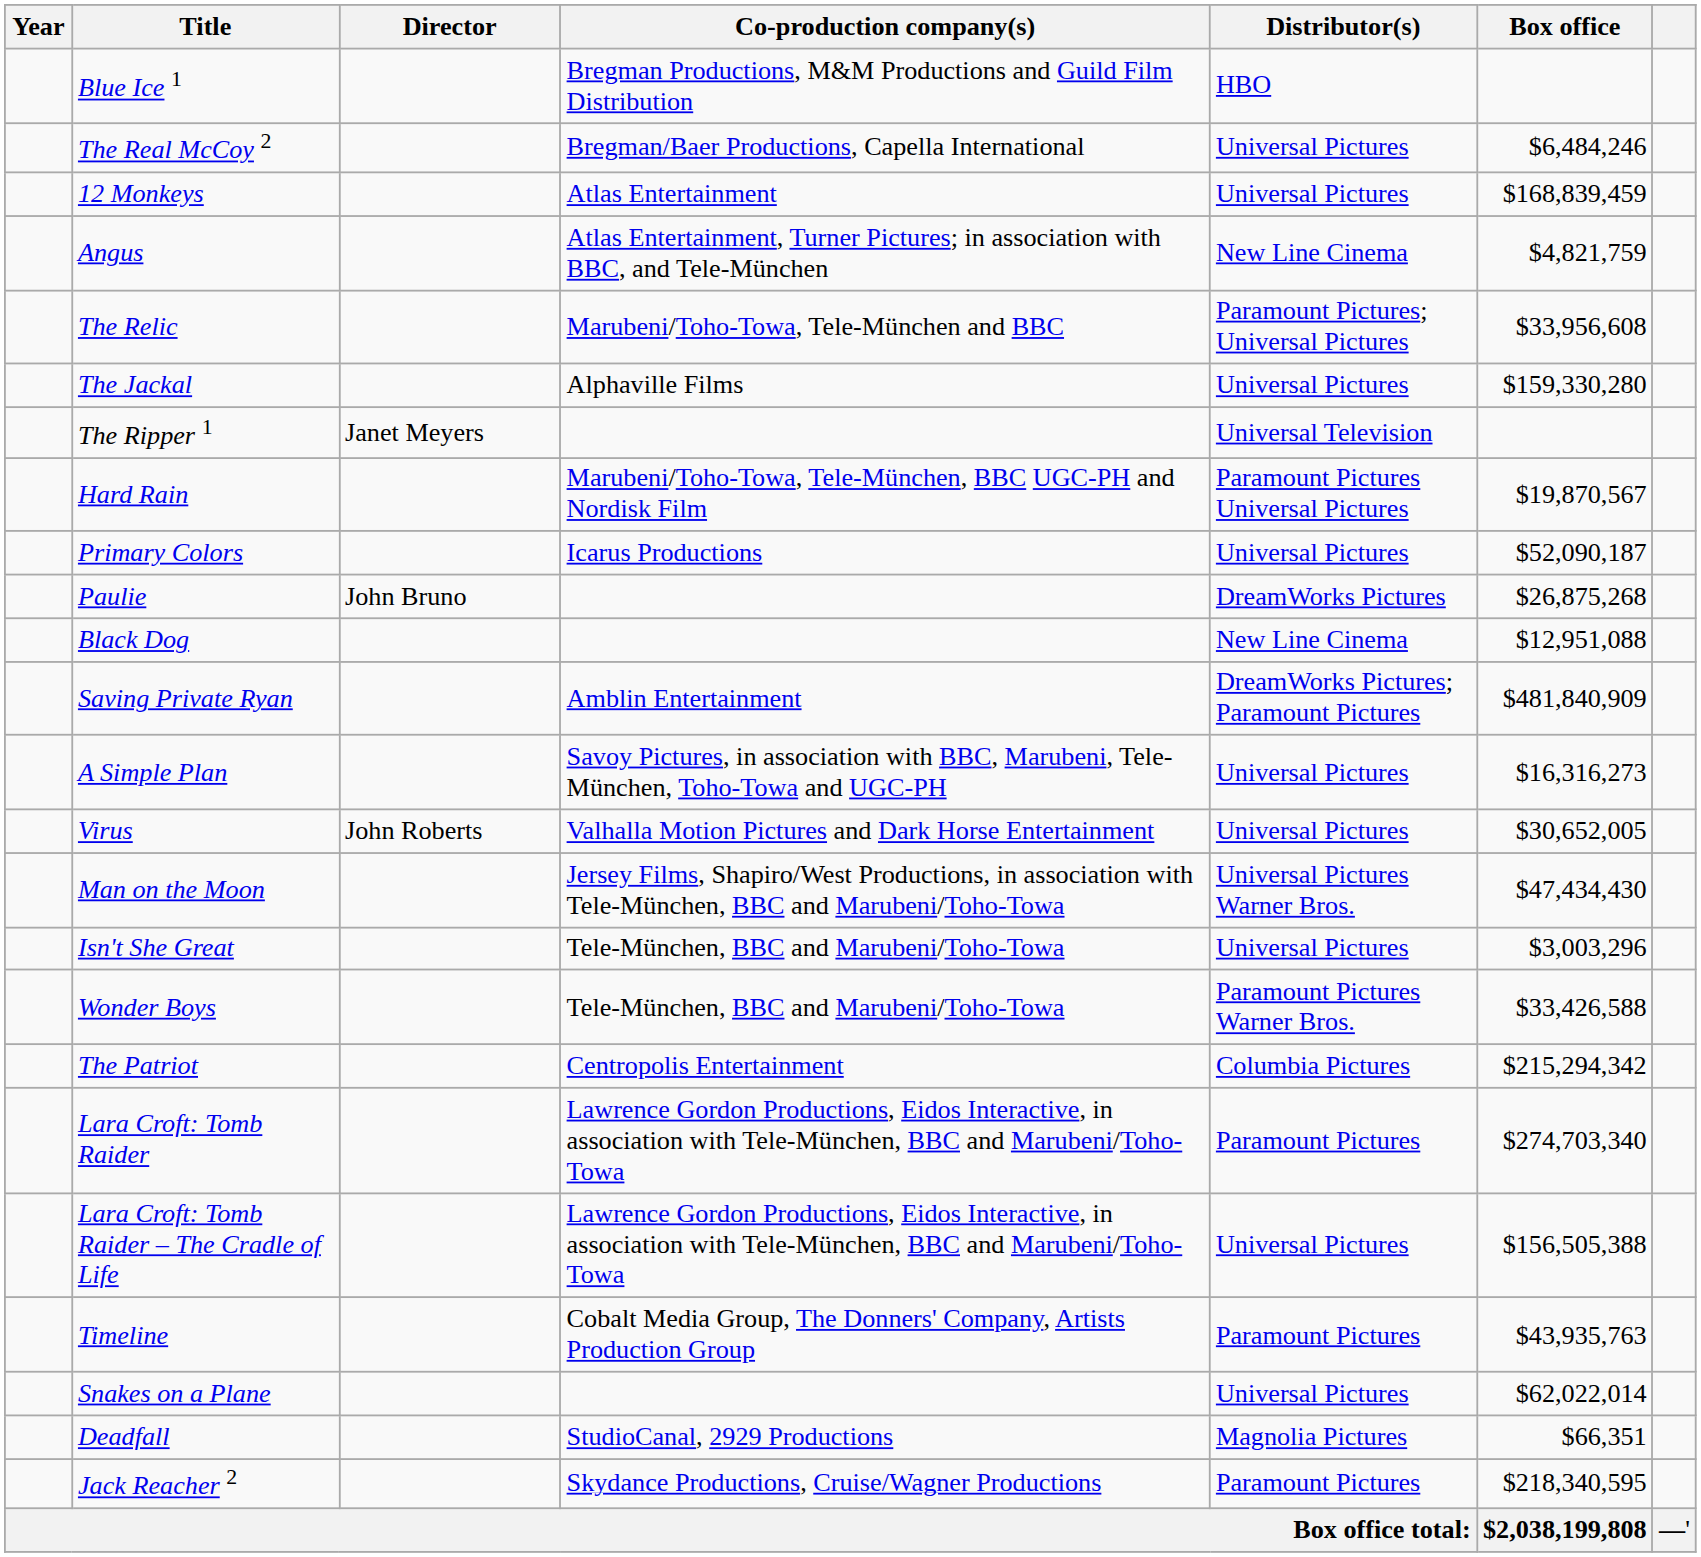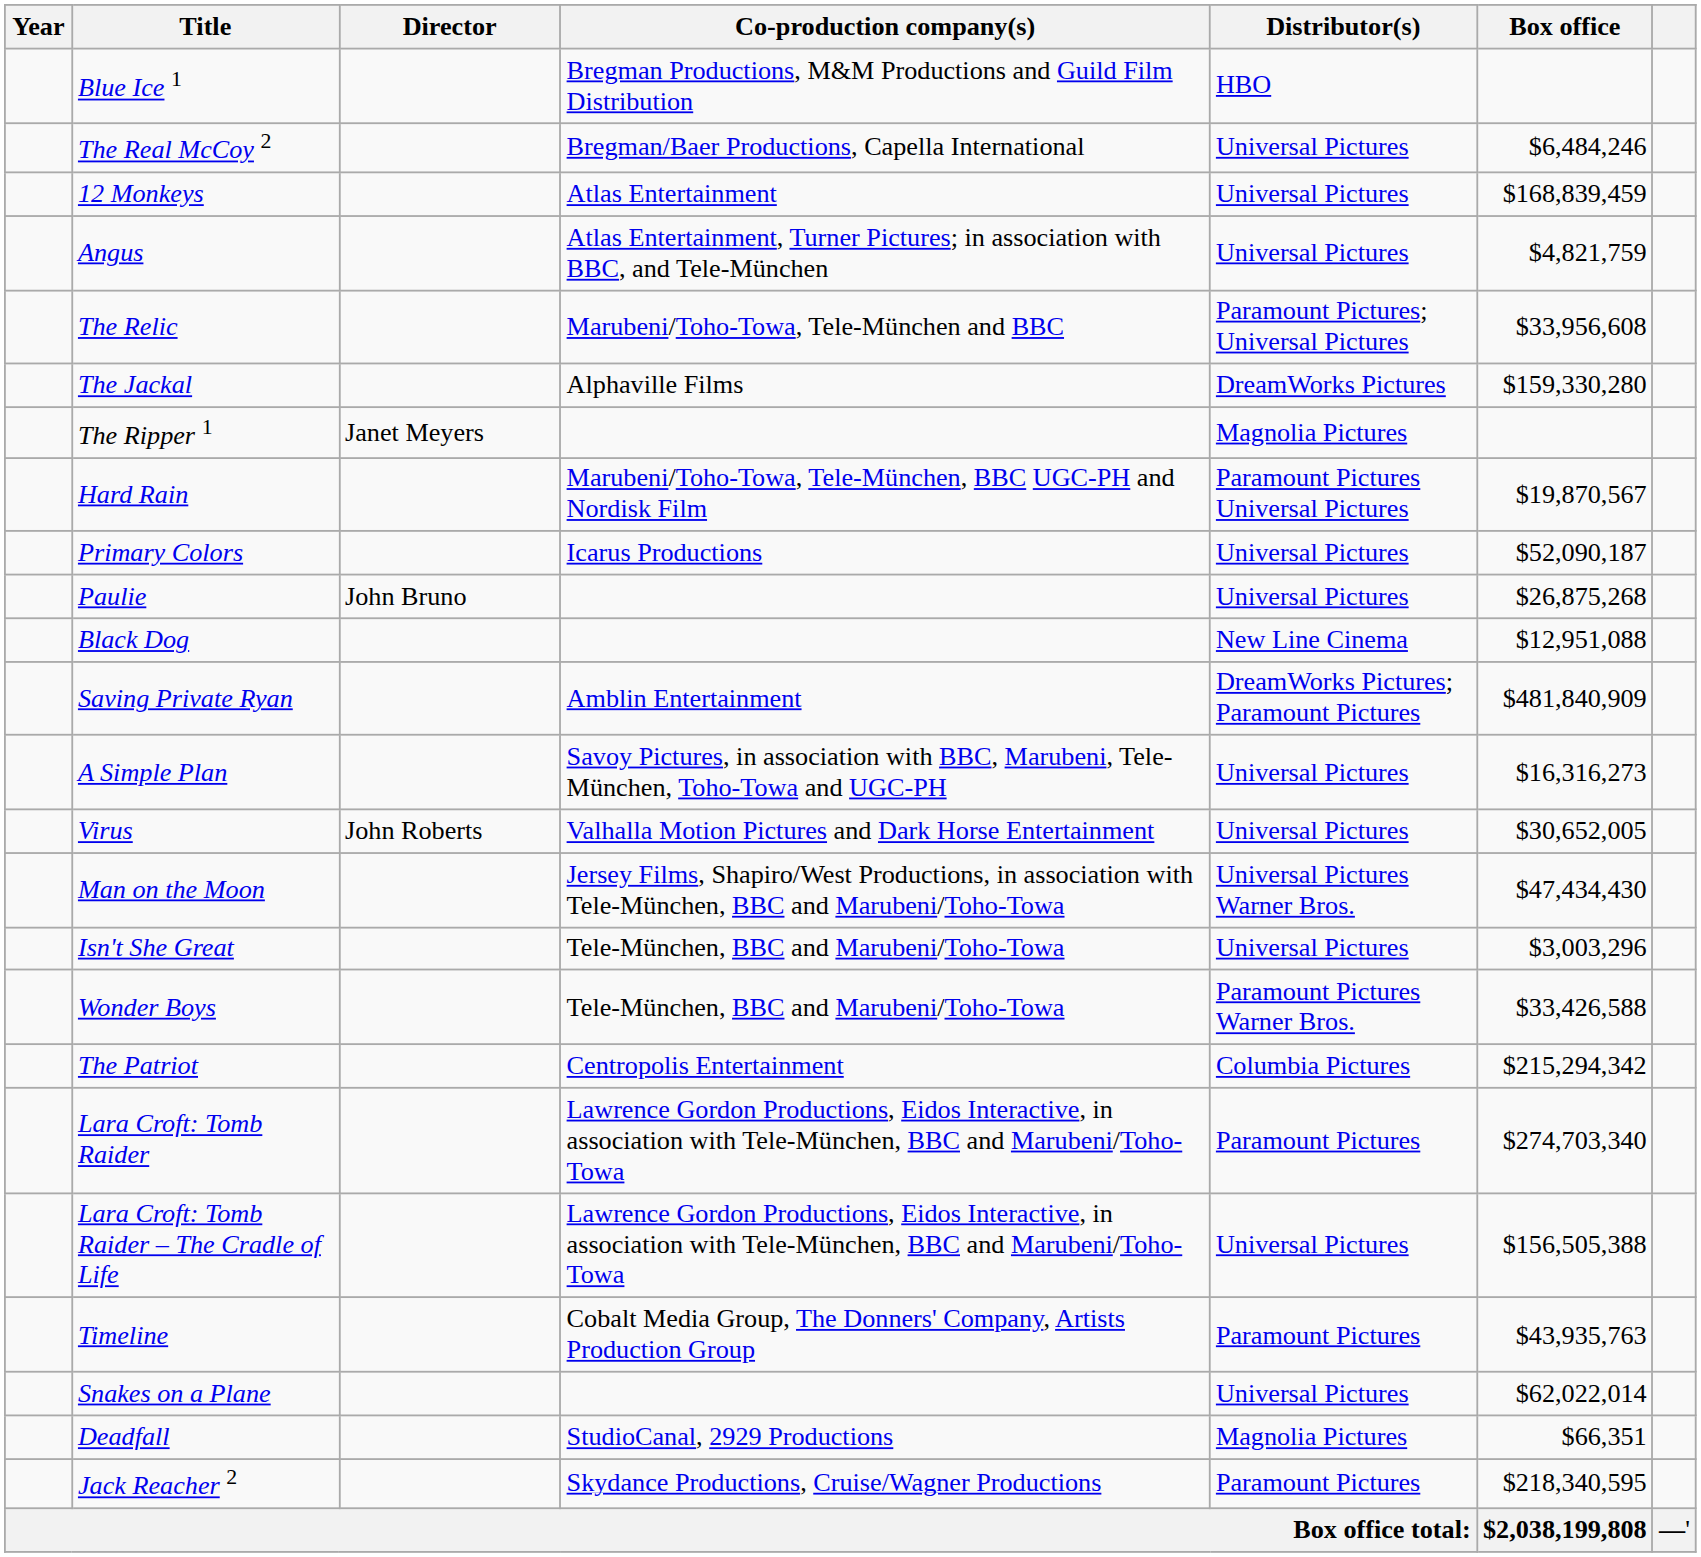Angus | Distributor(s): New Line Cinema -> Universal Pictures
The Jackal | Distributor(s): Universal Pictures -> DreamWorks Pictures
The Ripper 1 | Distributor(s): Universal Television -> Magnolia Pictures
Paulie | Distributor(s): DreamWorks Pictures -> Universal Pictures
